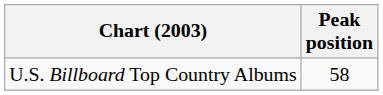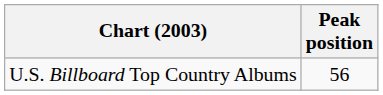U.S. Billboard Top Country Albums | Peak position: 58 -> 56
